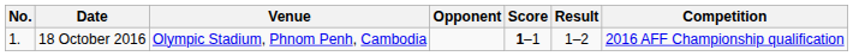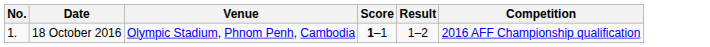- column: Opponent
